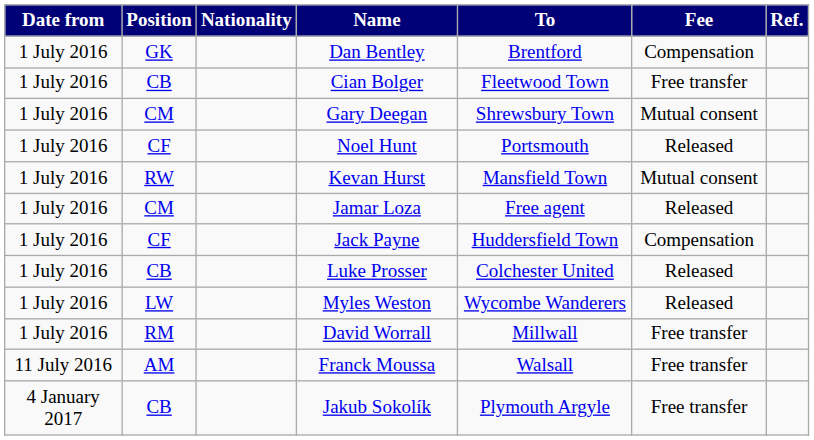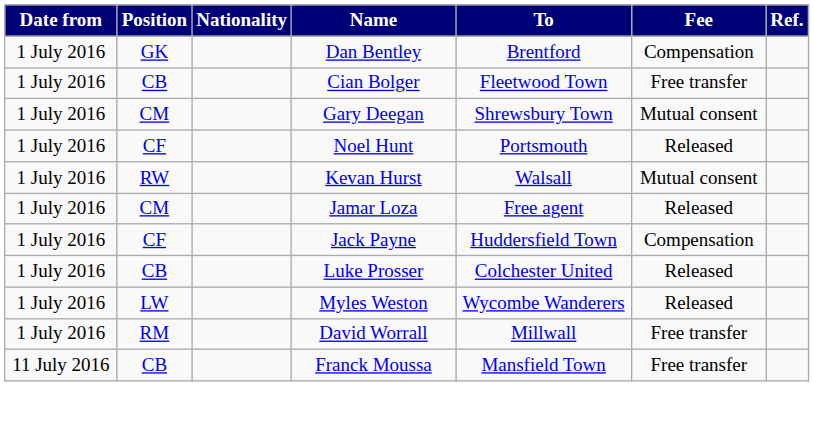Kevan Hurst | To: Mansfield Town -> Walsall
Franck Moussa | Position: AM -> CB
Franck Moussa | To: Walsall -> Mansfield Town
- row: 4 January 2017 | CB | Jakub Sokolík | Plymouth Argyle | Free transfer
